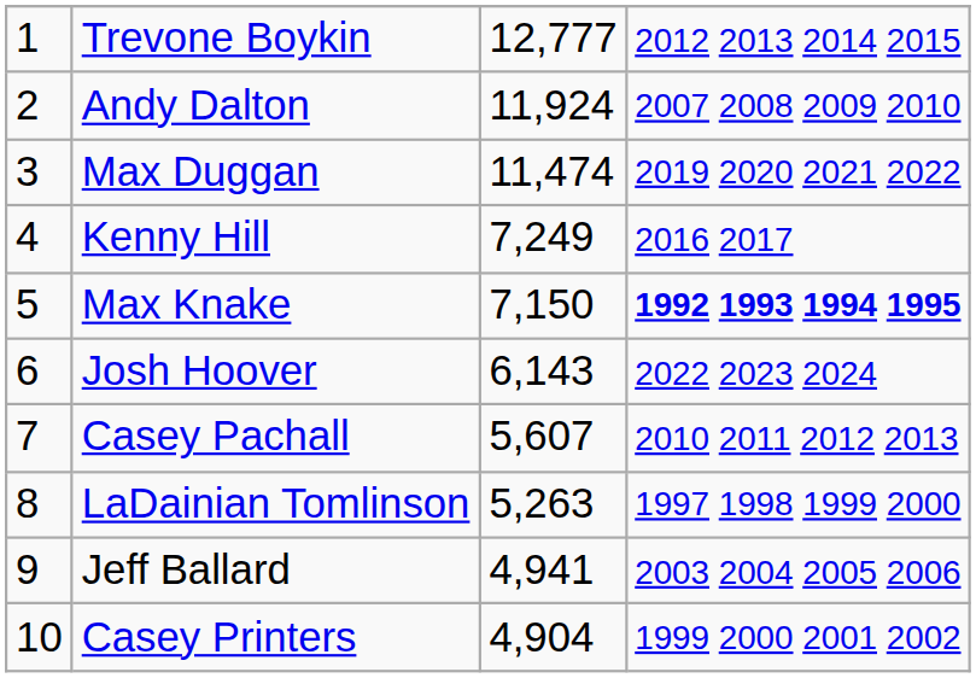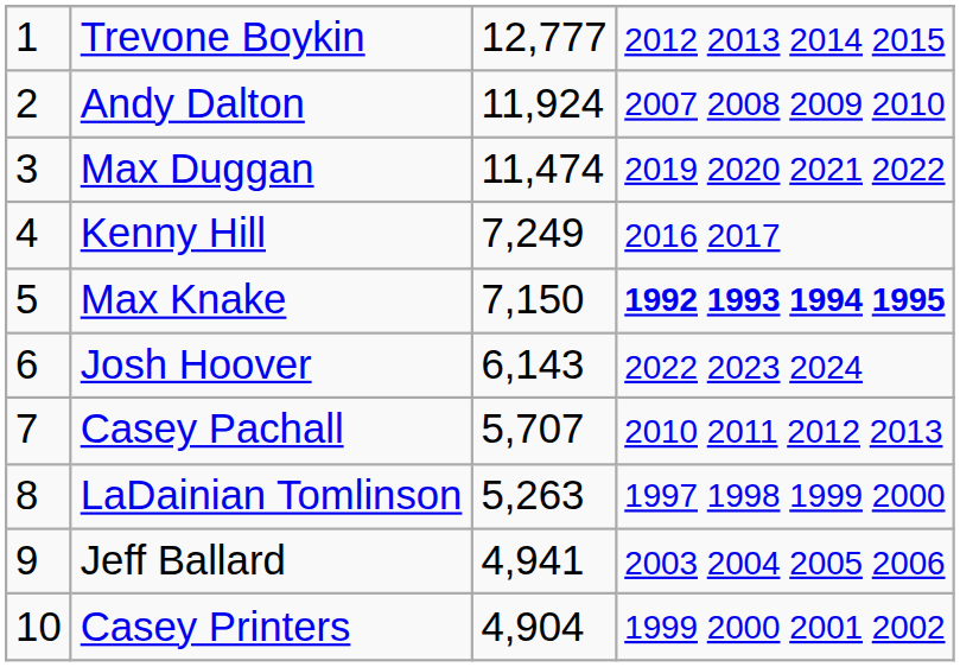Casey Pachall | column 3: 5,607 -> 5,707
